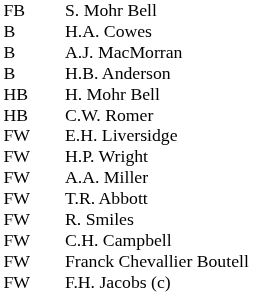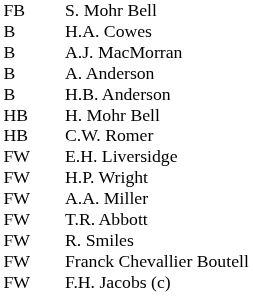+ row: B | A. Anderson
- row: FW | C.H. Campbell
